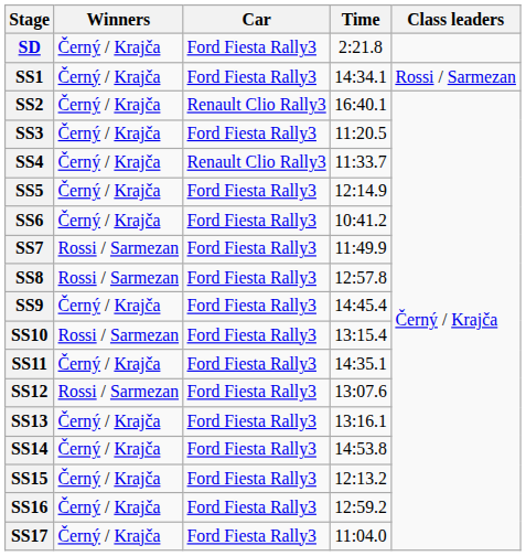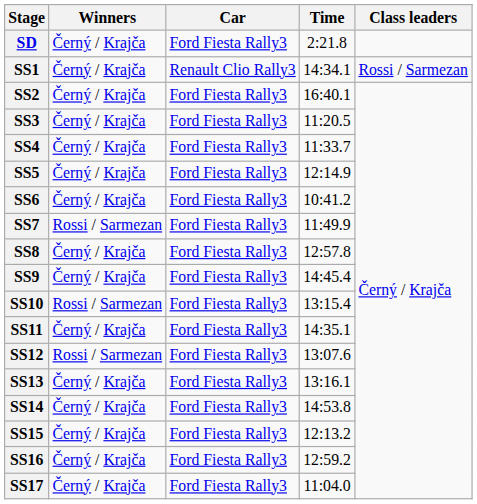SS1 | Car: Ford Fiesta Rally3 -> Renault Clio Rally3
SS2 | Car: Renault Clio Rally3 -> Ford Fiesta Rally3
SS4 | Car: Renault Clio Rally3 -> Ford Fiesta Rally3
SS8 | Winners: Rossi / Sarmezan -> Černý / Krajča
